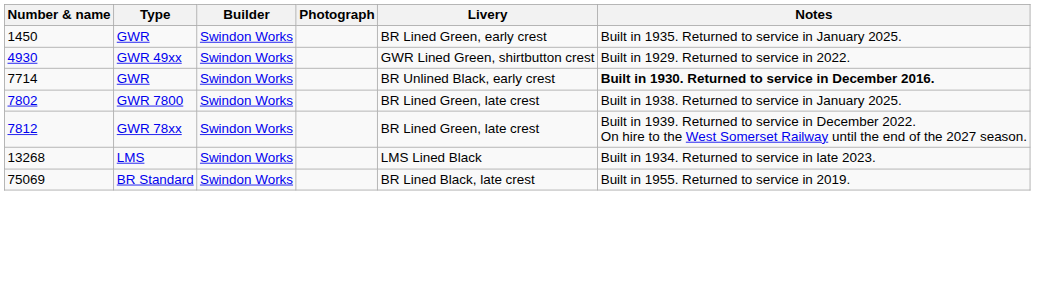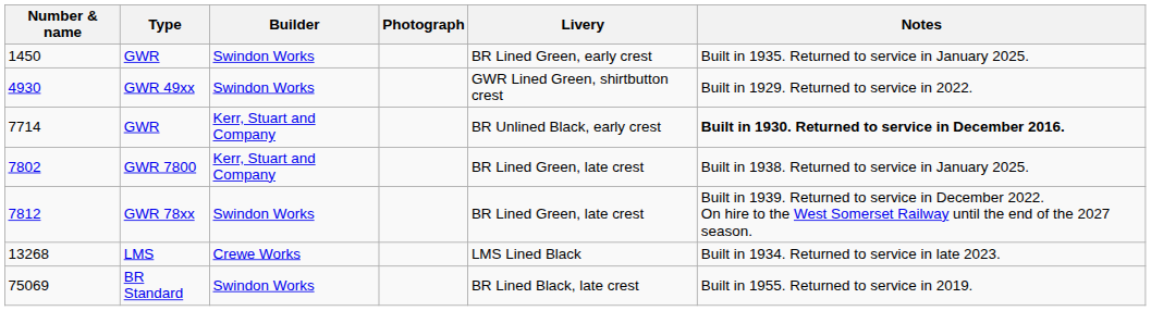7714 | Builder: Swindon Works -> Kerr, Stuart and Company
7802 | Builder: Swindon Works -> Kerr, Stuart and Company
13268 | Builder: Swindon Works -> Crewe Works
